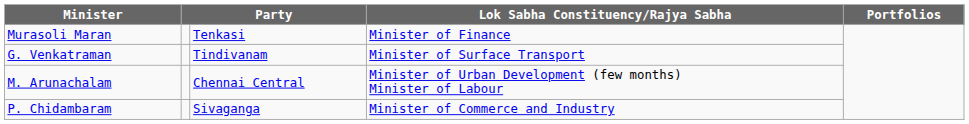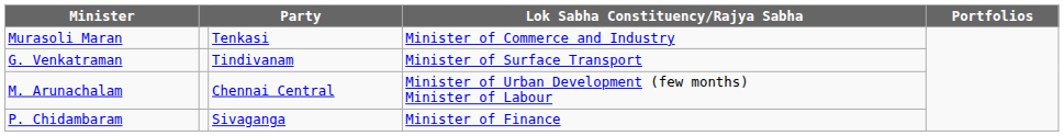Murasoli Maran | Lok Sabha Constituency/Rajya Sabha: Minister of Finance -> Minister of Commerce and Industry
P. Chidambaram | Lok Sabha Constituency/Rajya Sabha: Minister of Commerce and Industry -> Minister of Finance
